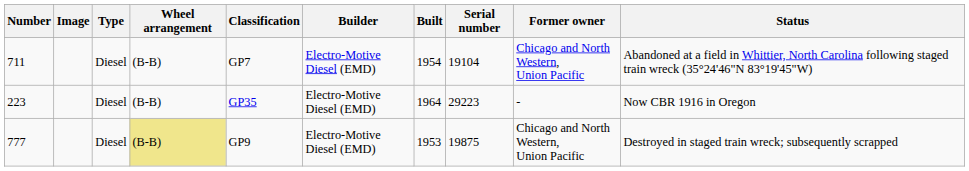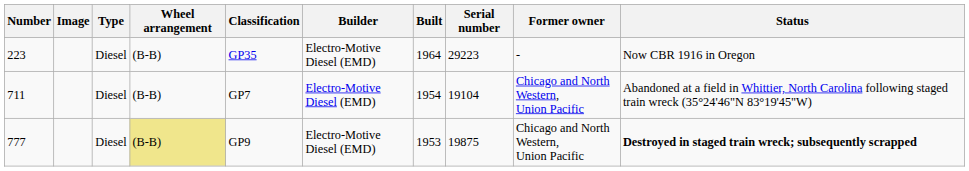rows swapped: 223 <-> 711
777 | Status: normal -> bold
